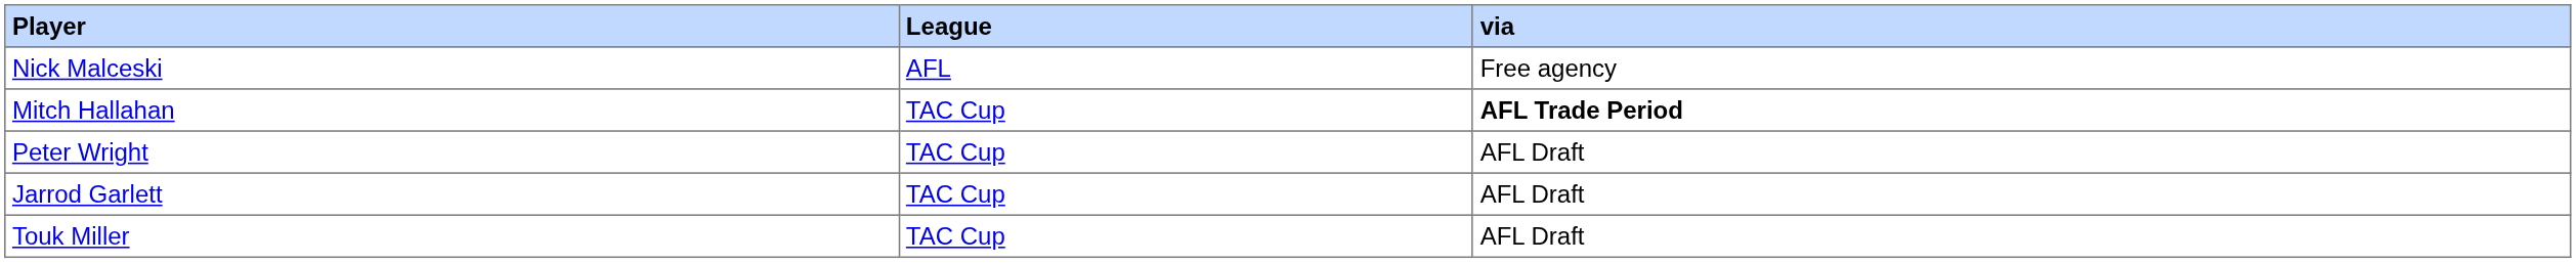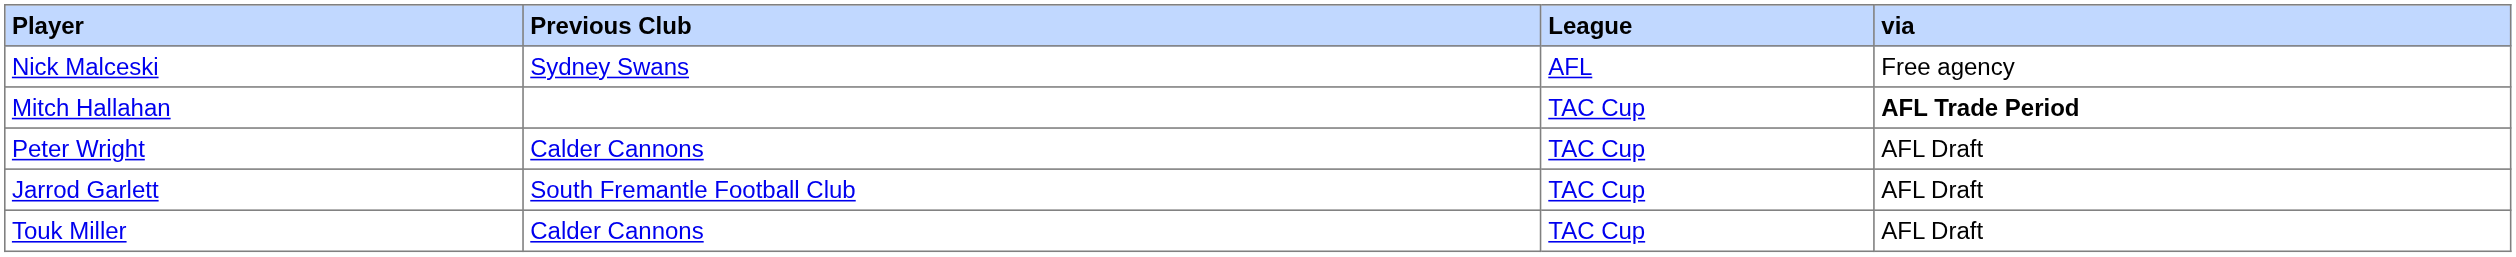+ column: Previous Club | Sydney Swans | Calder Cannons | South Fremantle Football Club | Calder Cannons
